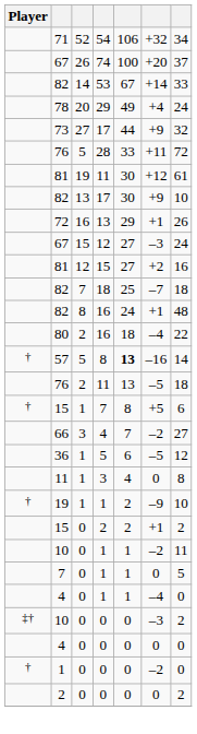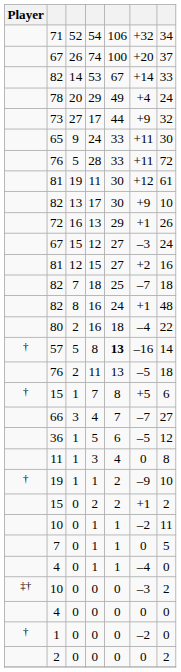+ row: 65 | 9 | 24 | 33 | +11 | 30
66 | column 6: –2 -> –7
